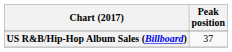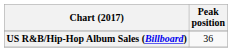US R&B/Hip-Hop Album Sales (Billboard) | Peak position: 37 -> 36
